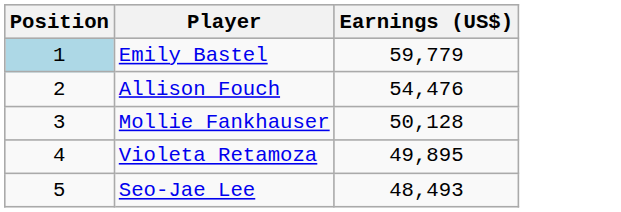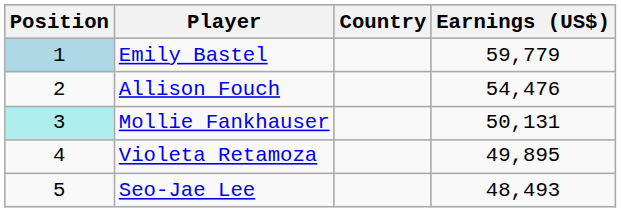+ column: Country
Mollie Fankhauser | Position: no background -> paleturquoise background
Mollie Fankhauser | Earnings (US$): 50,128 -> 50,131
